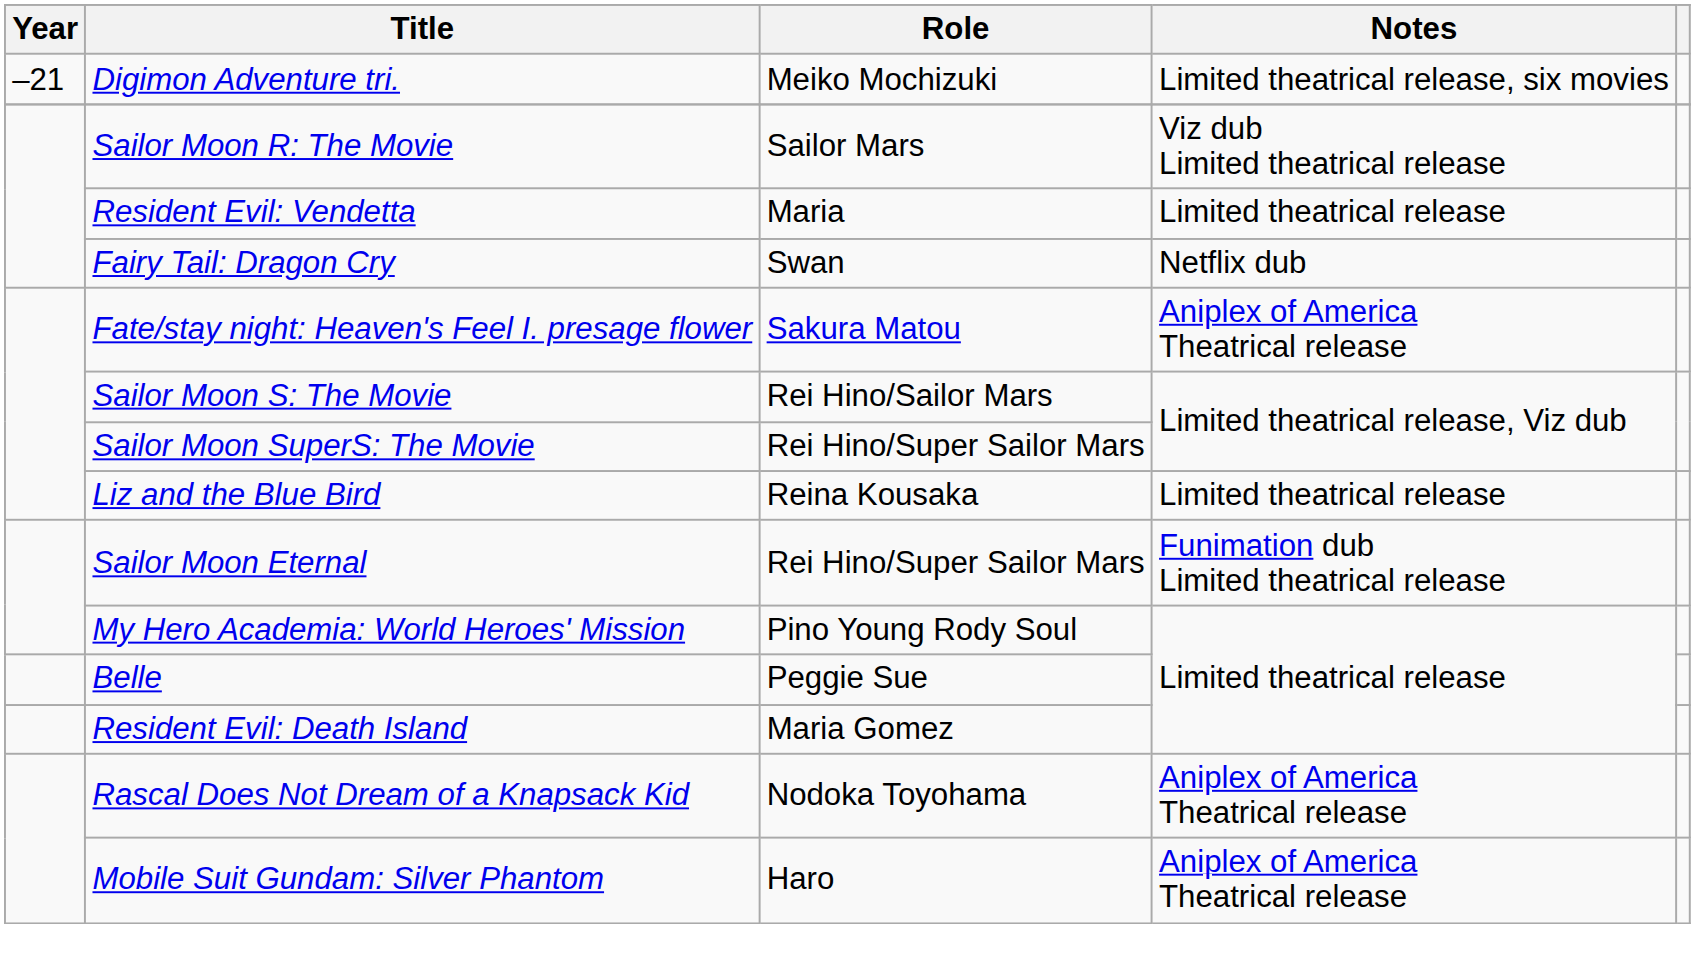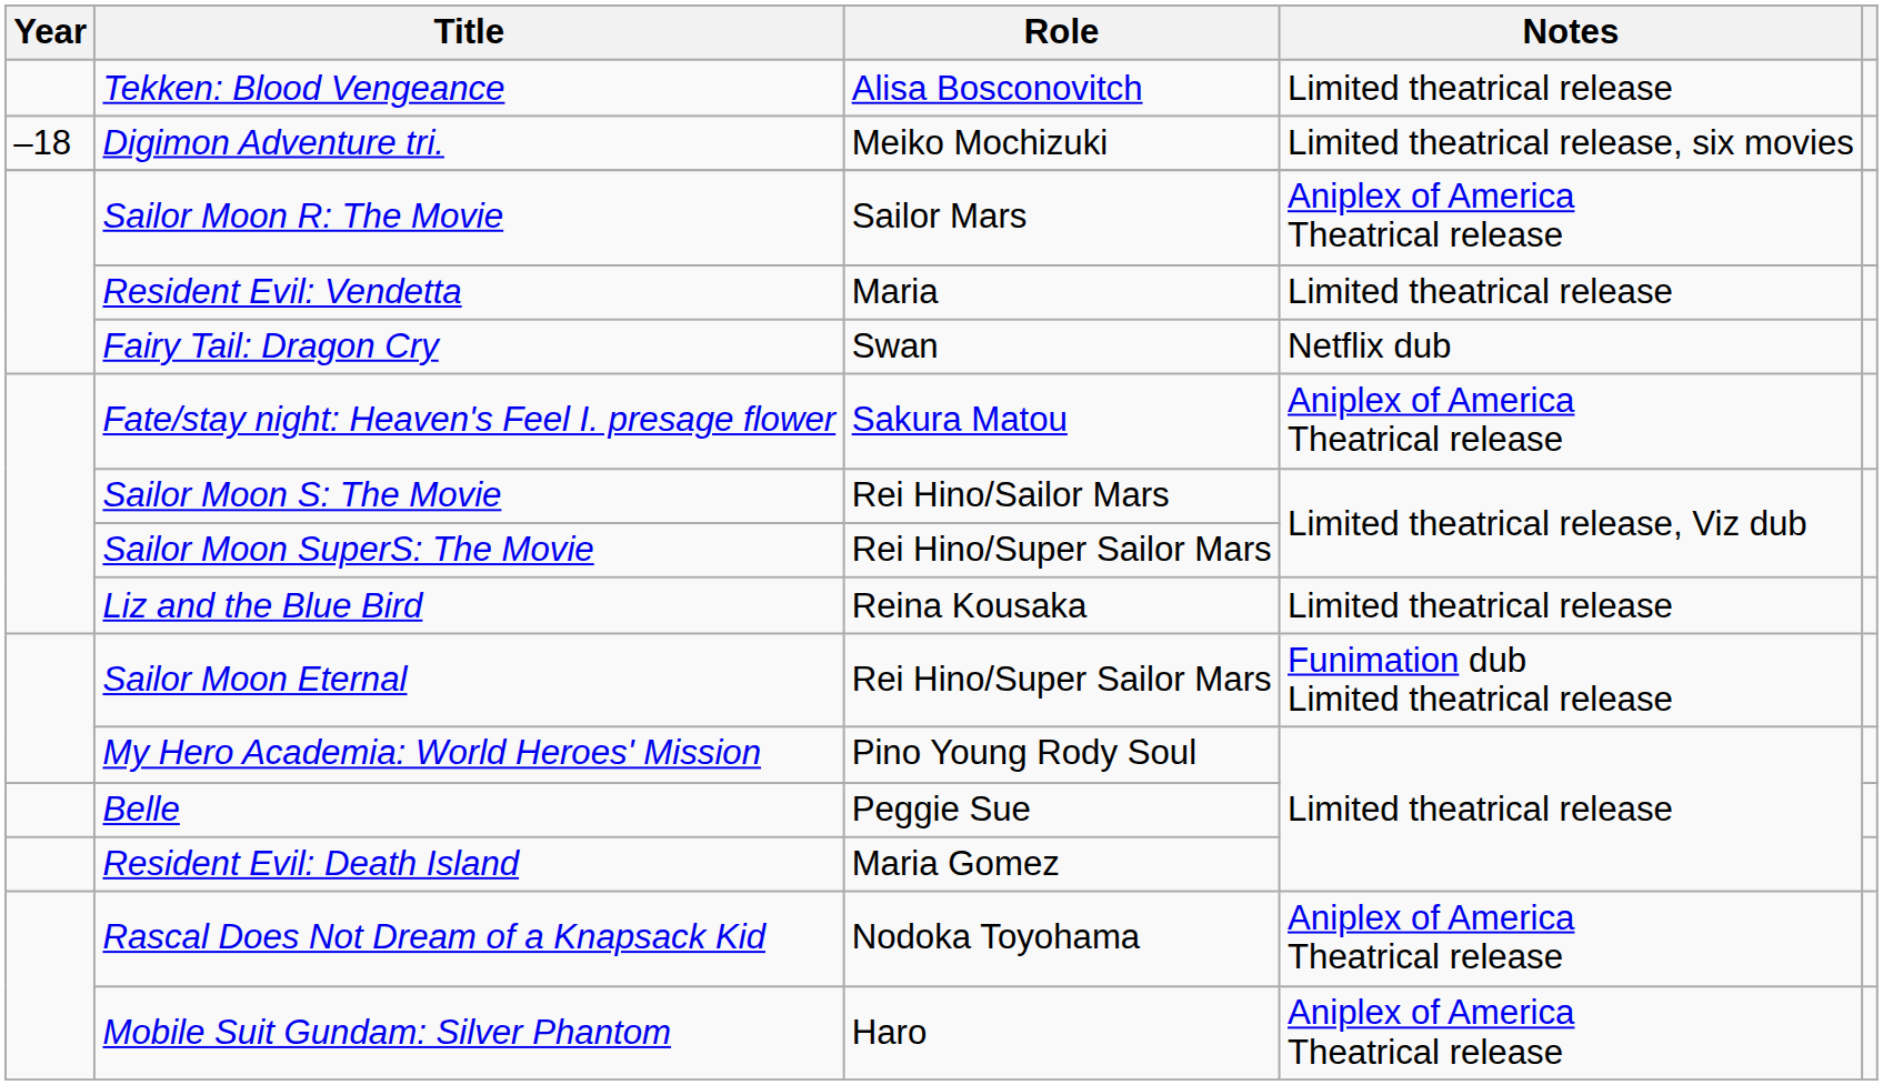+ row: Tekken: Blood Vengeance | Alisa Bosconovitch | Limited theatrical release
Digimon Adventure tri. | Year: –21 -> –18
Sailor Moon R: The Movie | Notes: Viz dub Limited theatrical release -> Aniplex of America Theatrical release
